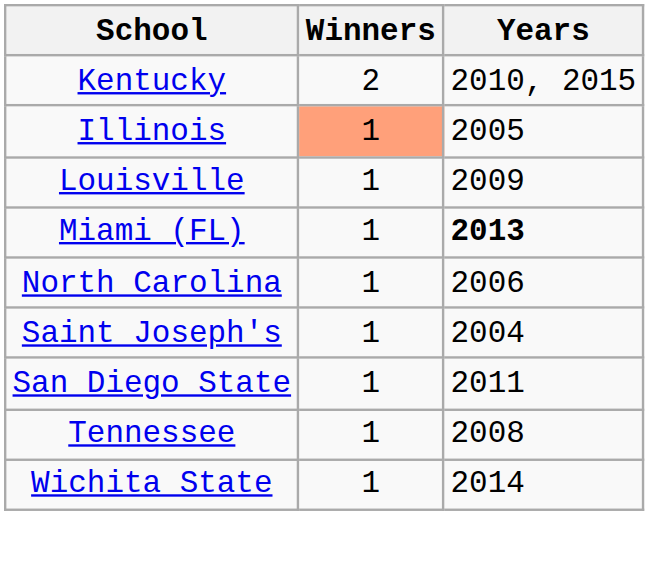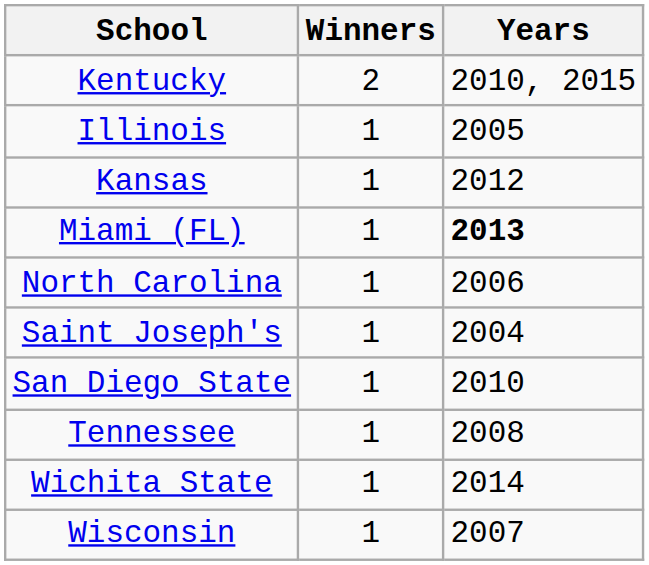Illinois | Winners: lightsalmon background -> no background
+ row: Kansas | 1 | 2012
- row: Louisville | 1 | 2009
San Diego State | Years: 2011 -> 2010
+ row: Wisconsin | 1 | 2007
